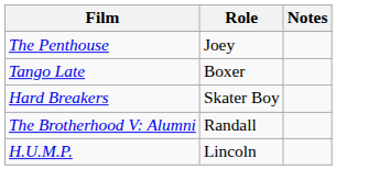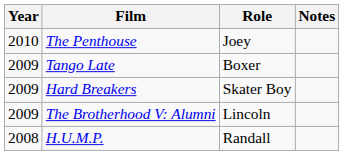+ column: Year | 2010 | 2009 | 2009 | 2009 | 2008
The Brotherhood V: Alumni | Role: Randall -> Lincoln
H.U.M.P. | Role: Lincoln -> Randall
